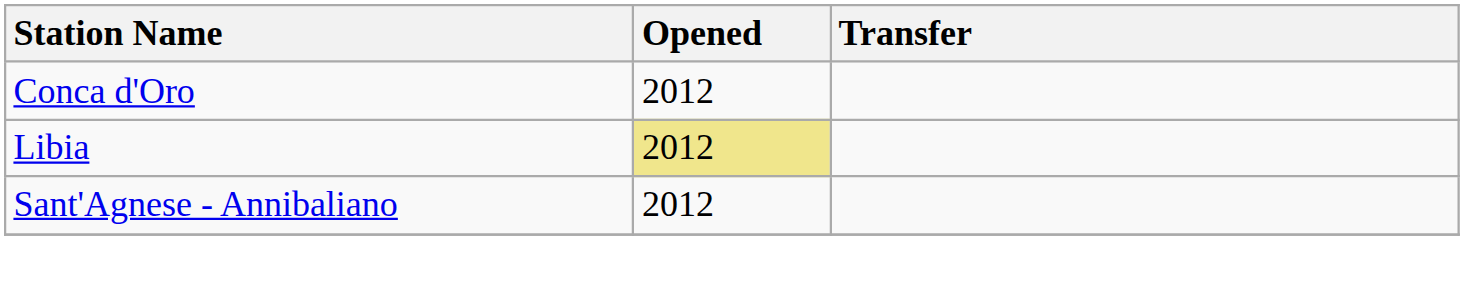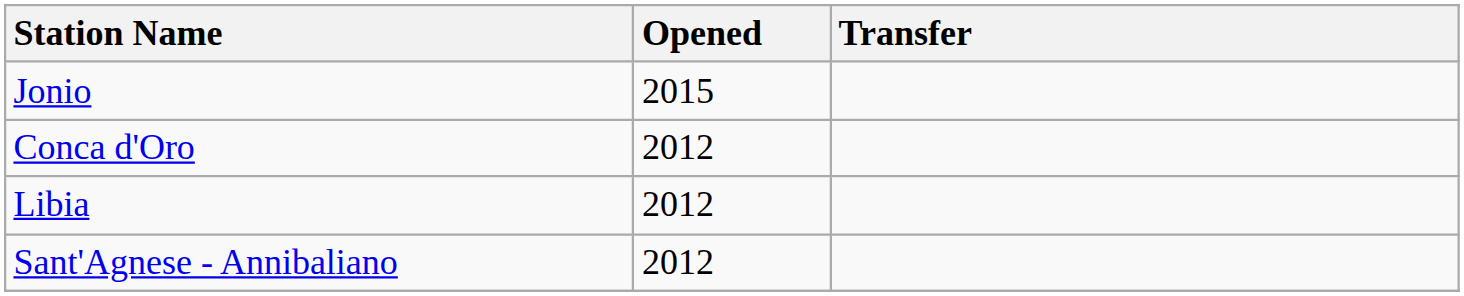+ row: Jonio | 2015
Libia | Opened: khaki background -> no background
